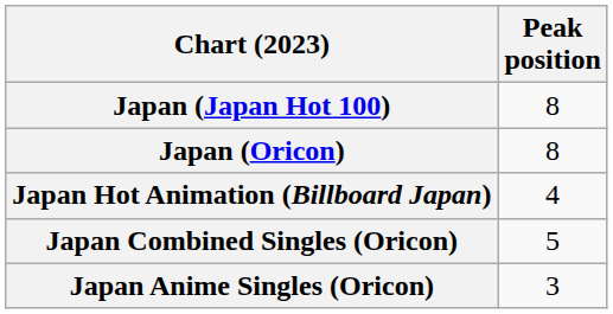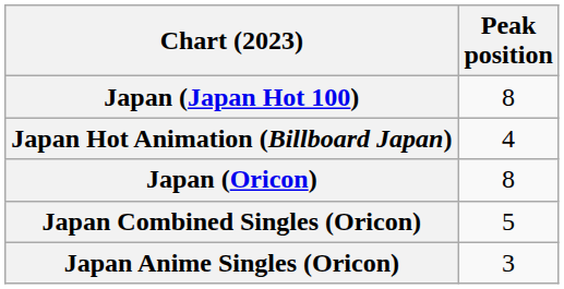rows swapped: Japan Hot Animation (Billboard Japan) <-> Japan (Oricon)
